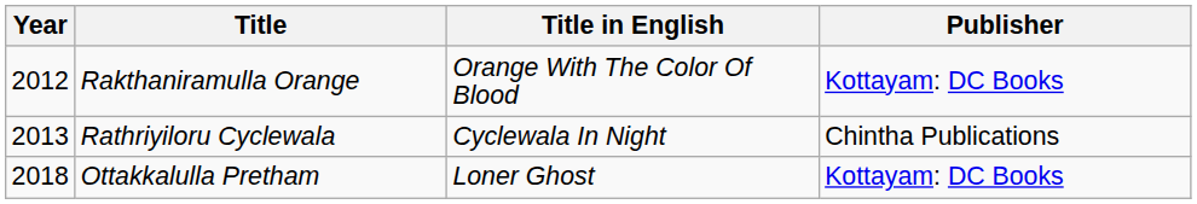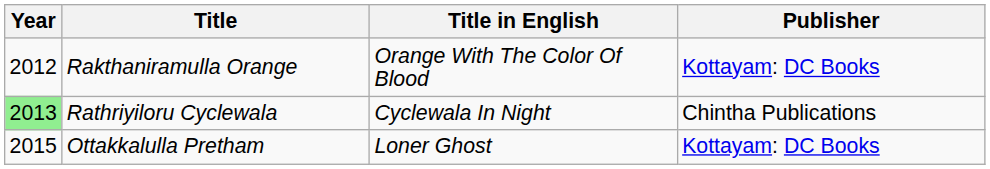Rathriyiloru Cyclewala | Year: no background -> lightgreen background
Ottakkalulla Pretham | Year: 2018 -> 2015
